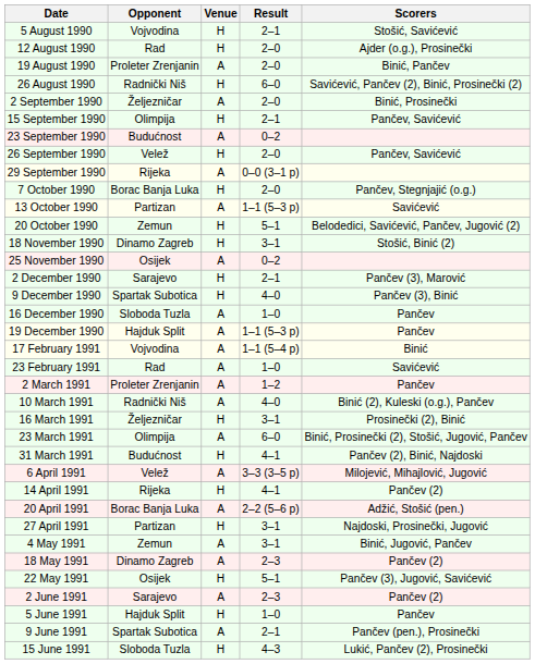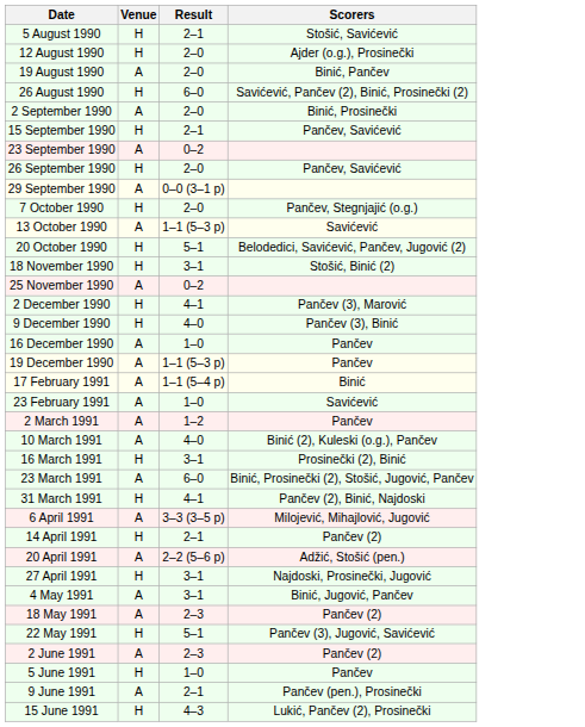- column: Opponent | Vojvodina | Rad | Proleter Zrenjanin | Radnički Niš | Željezničar | Olimpija | Budućnost | Velež | Rijeka | Borac Banja Luka | Partizan | Zemun | Dinamo Zagreb | Osijek | Sarajevo | Spartak Subotica | Sloboda Tuzla | Hajduk Split | Vojvodina | Rad | Proleter Zrenjanin | Radnički Niš | Željezničar | Olimpija | Budućnost | Velež | Rijeka | Borac Banja Luka | Partizan | Zemun | Dinamo Zagreb | Osijek | Sarajevo | Hajduk Split | Spartak Subotica | Sloboda Tuzla
2 December 1990 | Result: 2–1 -> 4–1
14 April 1991 | Result: 4–1 -> 2–1
